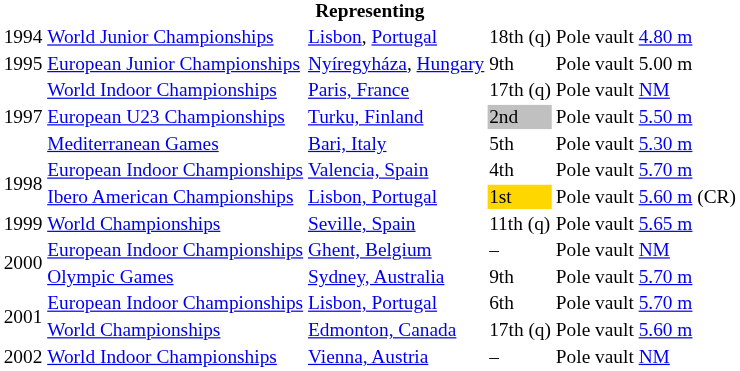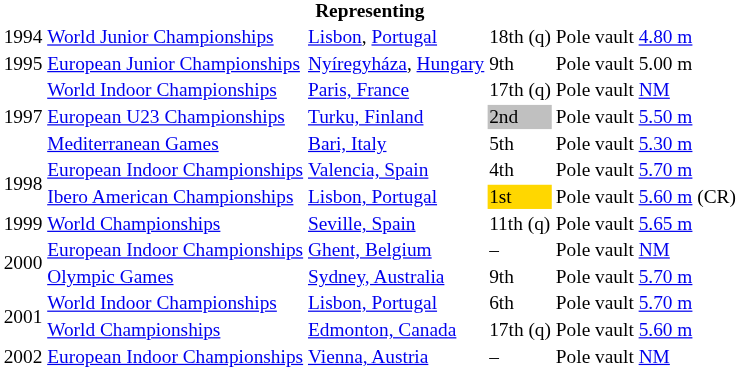Lisbon, Portugal / 6th | column 2: European Indoor Championships -> World Indoor Championships
Vienna, Austria | column 2: World Indoor Championships -> European Indoor Championships
